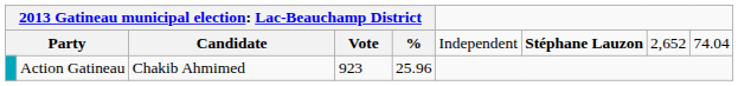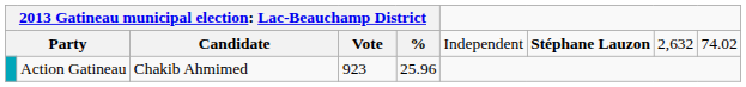Party | column 8: 2,652 -> 2,632
Party | column 9: 74.04 -> 74.02
